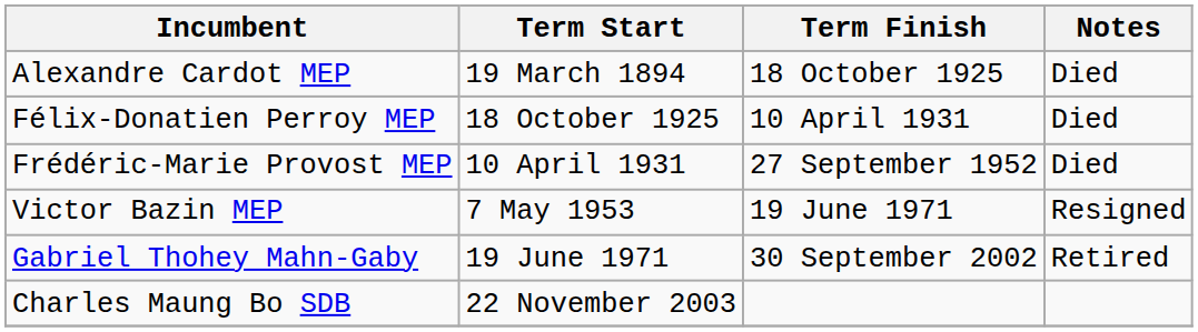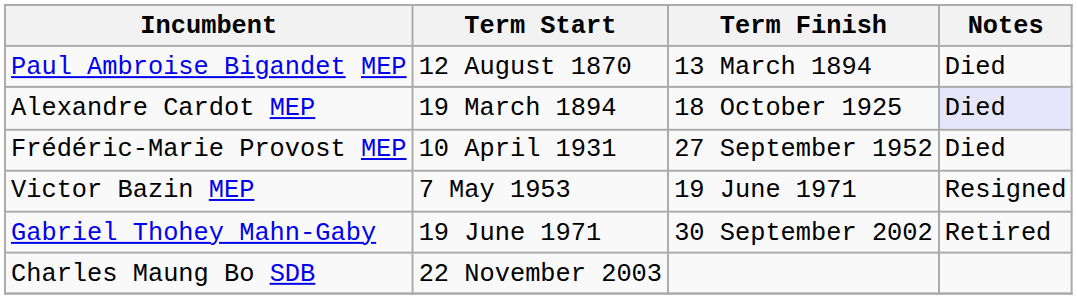+ row: Paul Ambroise Bigandet MEP | 12 August 1870 | 13 March 1894 | Died
Alexandre Cardot MEP | Notes: no background -> lavender background
- row: Félix-Donatien Perroy MEP | 18 October 1925 | 10 April 1931 | Died
